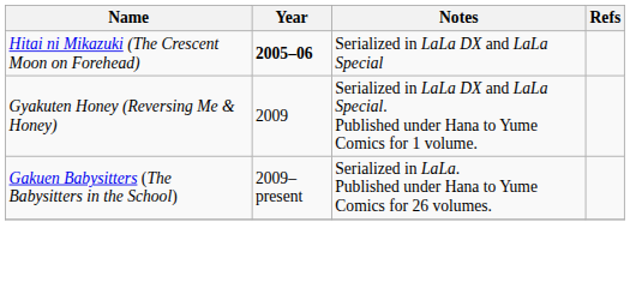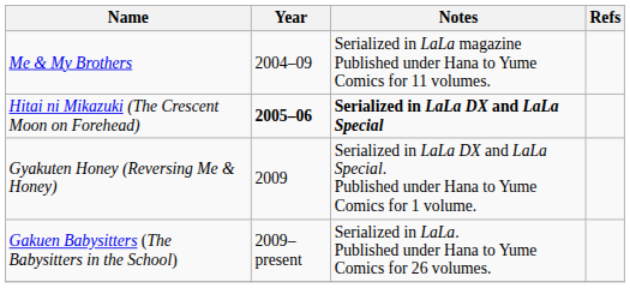+ row: Me & My Brothers | 2004–09 | Serialized in LaLa magazine Published under Hana to Yume Comics for 11 volumes.
Hitai ni Mikazuki (The Crescent Moon on Forehead) | Notes: normal -> bold
